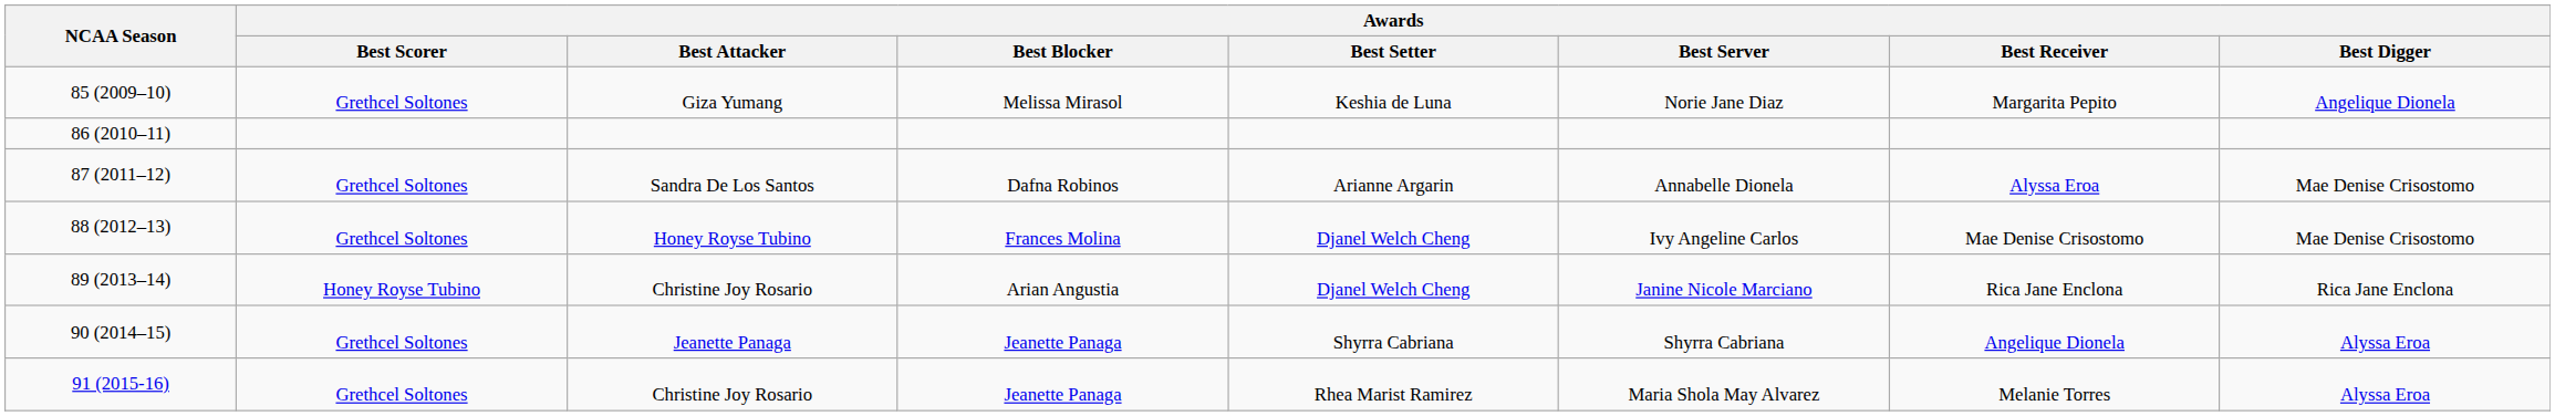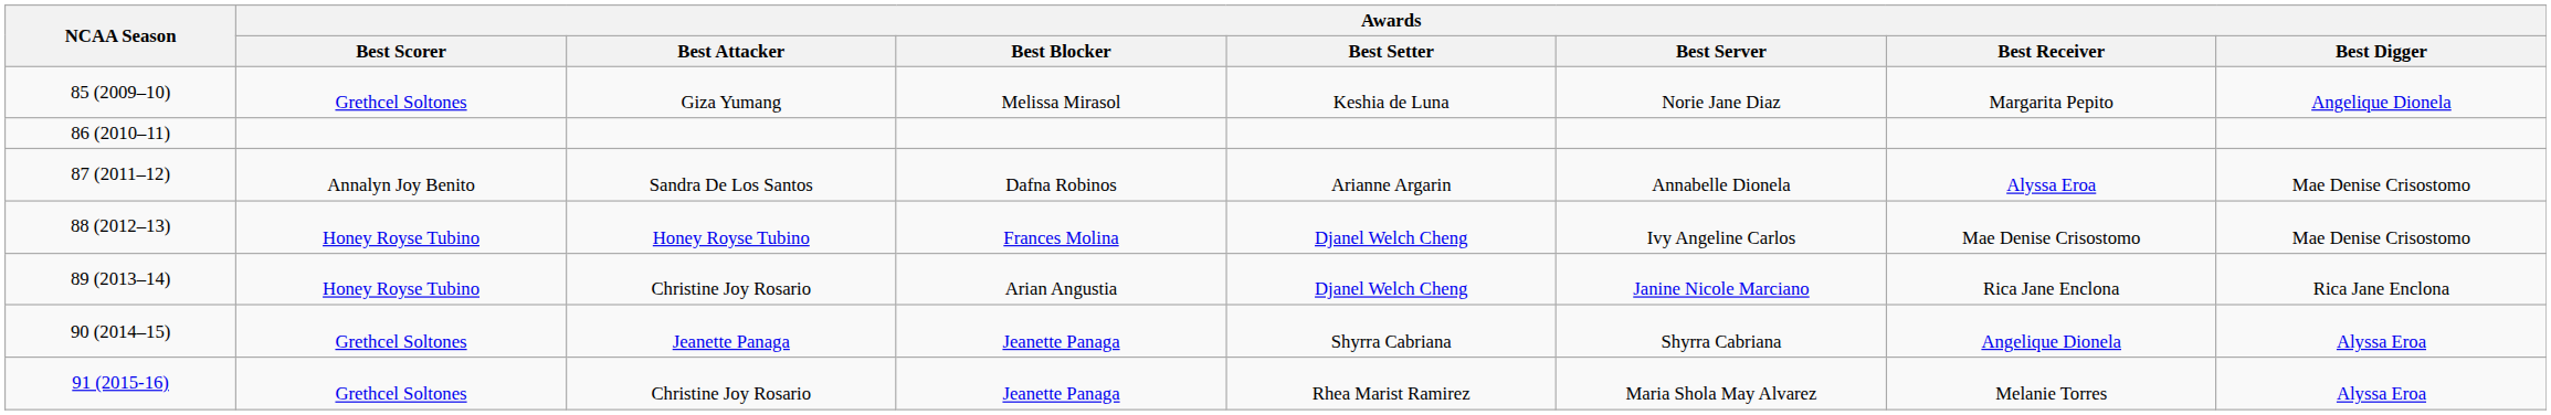87 (2011–12) | Awards / Best Scorer: Grethcel Soltones -> Annalyn Joy Benito
88 (2012–13) | Awards / Best Scorer: Grethcel Soltones -> Honey Royse Tubino
